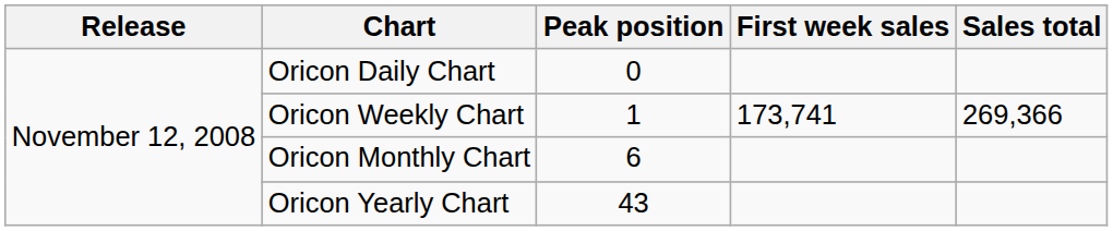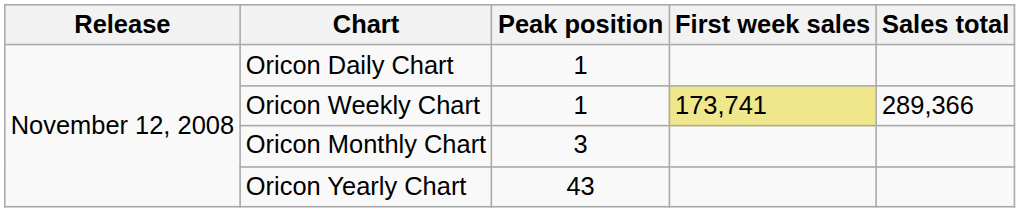Oricon Daily Chart | Peak position: 0 -> 1
Oricon Weekly Chart | First week sales: no background -> khaki background
Oricon Weekly Chart | Sales total: 269,366 -> 289,366
Oricon Monthly Chart | Peak position: 6 -> 3
